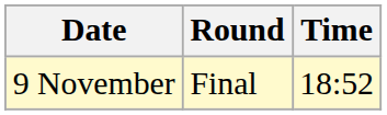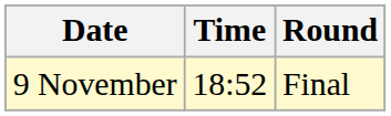columns swapped: Time <-> Round
